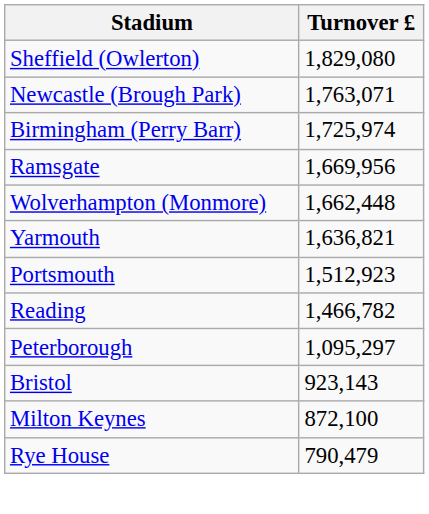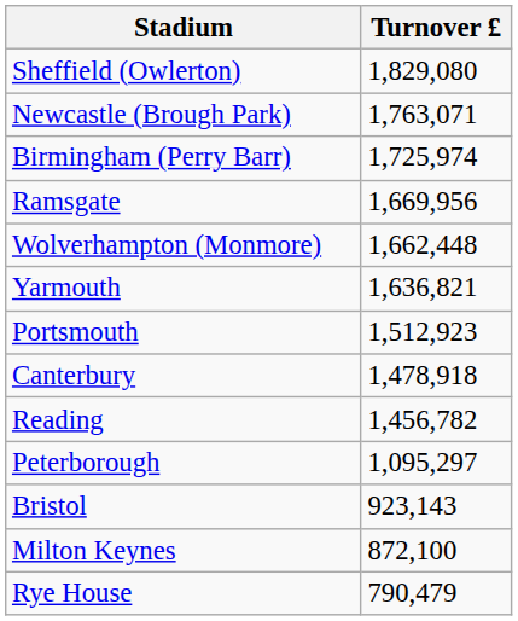+ row: Canterbury | 1,478,918
Reading | Turnover £: 1,466,782 -> 1,456,782
